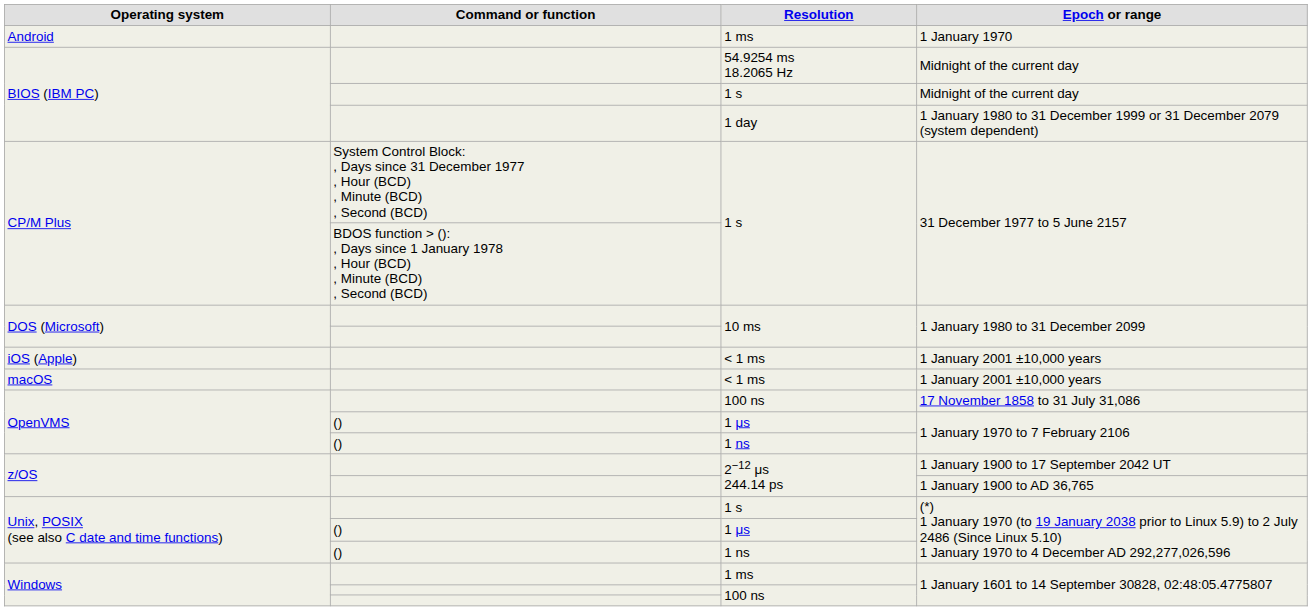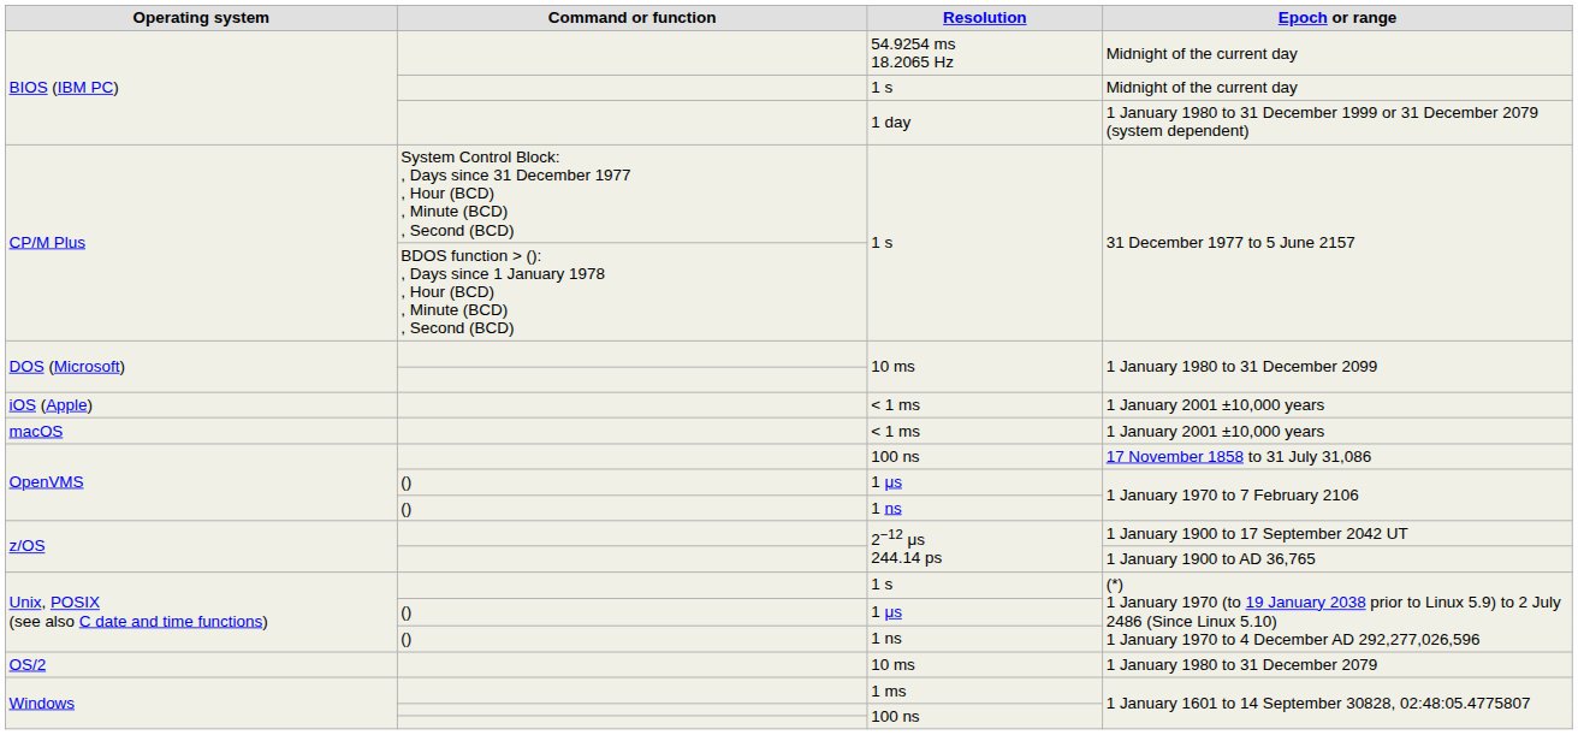- row: Android | 1 ms | 1 January 1970
+ row: OS/2 | 10 ms | 1 January 1980 to 31 December 2079
